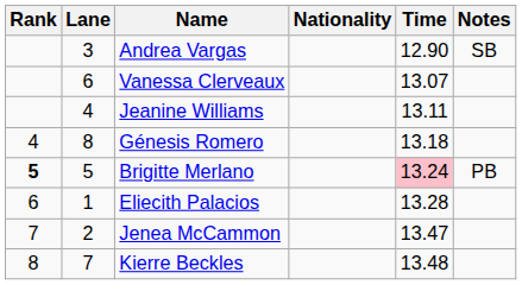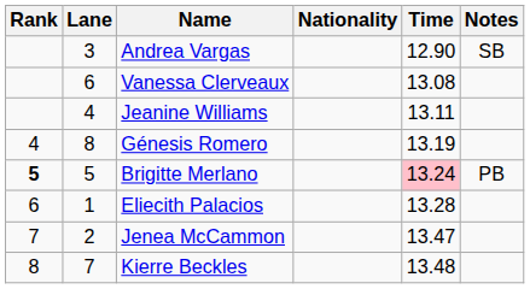Vanessa Clerveaux | Time: 13.07 -> 13.08
Génesis Romero | Time: 13.18 -> 13.19
